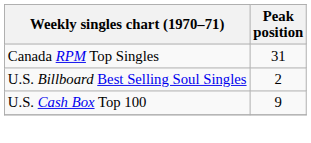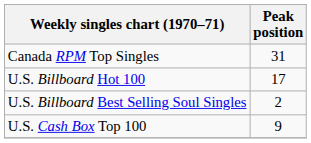+ row: U.S. Billboard Hot 100 | 17
